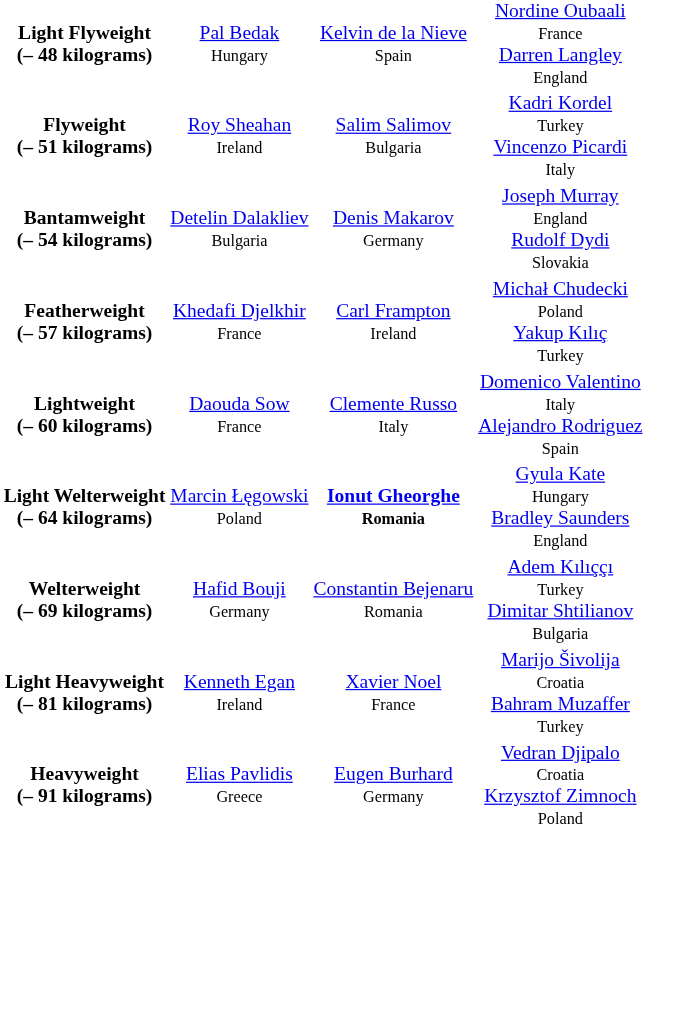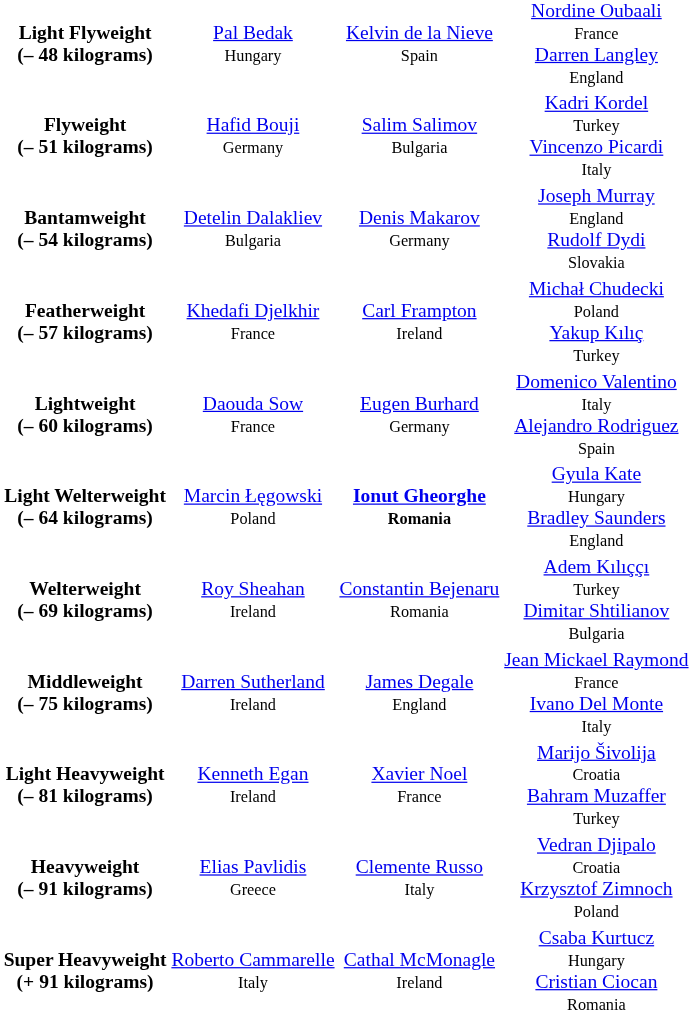Flyweight (– 51 kilograms) | column 2: Roy Sheahan Ireland -> Hafid Bouji Germany
Lightweight (– 60 kilograms) | column 3: Clemente Russo Italy -> Eugen Burhard Germany
Welterweight (– 69 kilograms) | column 2: Hafid Bouji Germany -> Roy Sheahan Ireland
+ row: Middleweight (– 75 kilograms) | Darren Sutherland Ireland | James Degale England | Jean Mickael Raymond France Ivano Del Monte Italy
Heavyweight (– 91 kilograms) | column 3: Eugen Burhard Germany -> Clemente Russo Italy
+ row: Super Heavyweight (+ 91 kilograms) | Roberto Cammarelle Italy | Cathal McMonagle Ireland | Csaba Kurtucz Hungary Cristian Ciocan Romania
